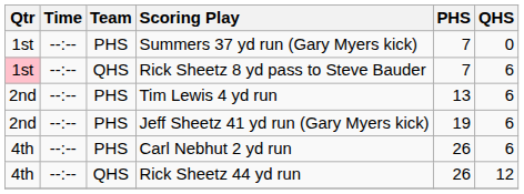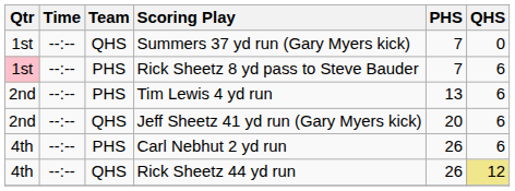Summers 37 yd run (Gary Myers kick) | Team: PHS -> QHS
Rick Sheetz 8 yd pass to Steve Bauder | Team: QHS -> PHS
Jeff Sheetz 41 yd run (Gary Myers kick) | Team: PHS -> QHS
Jeff Sheetz 41 yd run (Gary Myers kick) | PHS: 19 -> 20
Rick Sheetz 44 yd run | QHS: no background -> khaki background
